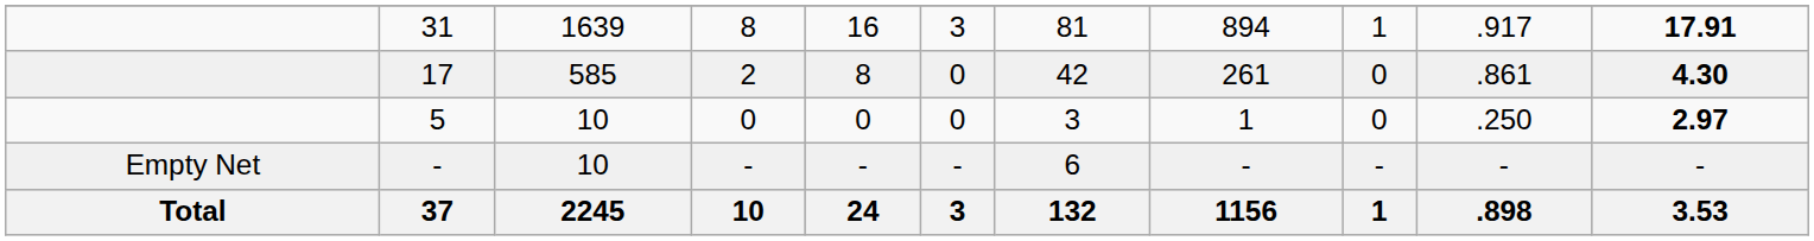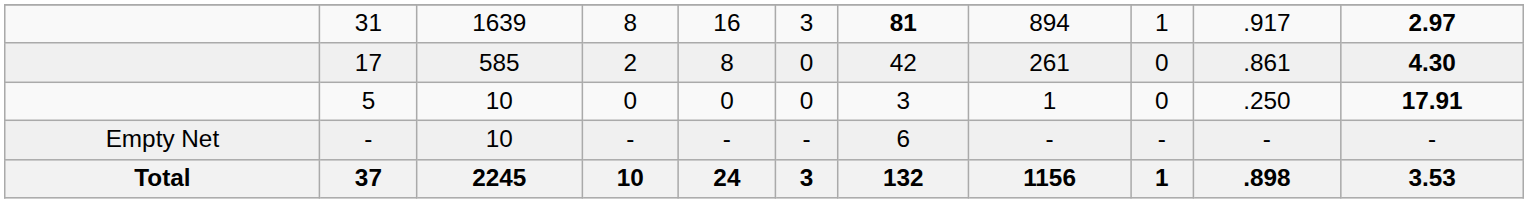31 | column 7: normal -> bold
31 | column 11: 17.91 -> 2.97
5 | column 11: 2.97 -> 17.91
